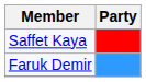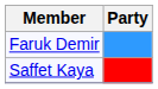rows swapped: Faruk Demir <-> Saffet Kaya
